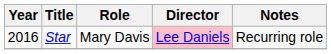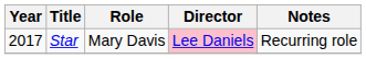Star | Year: 2016 -> 2017
